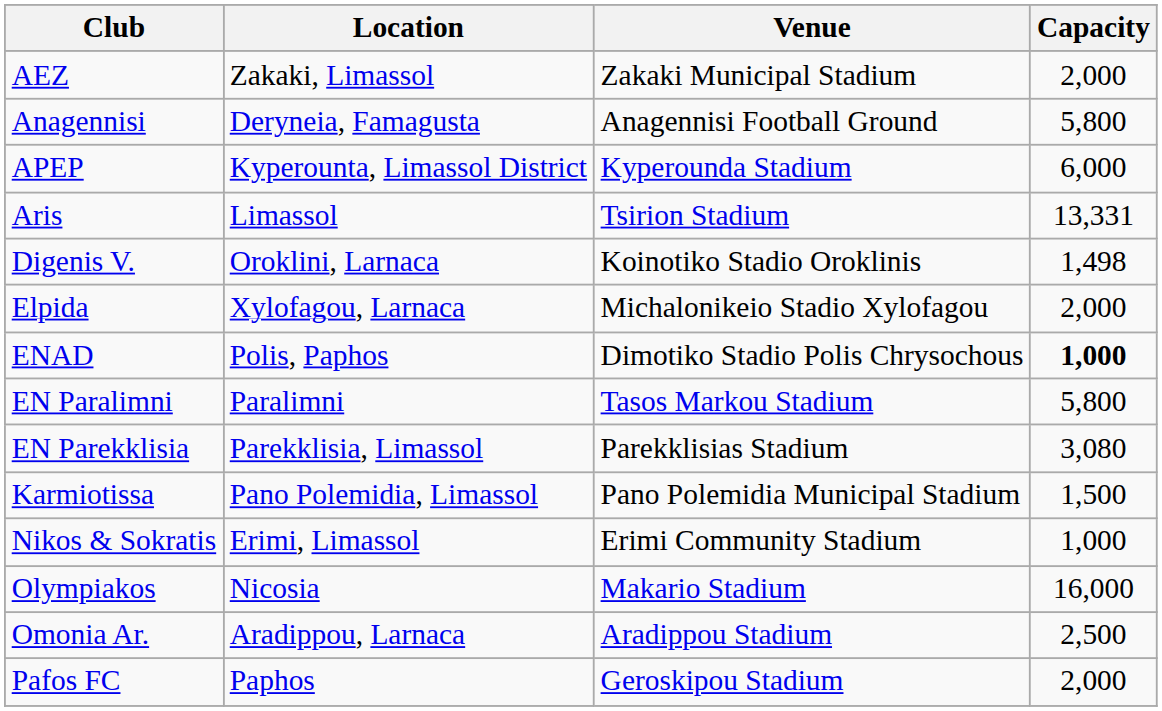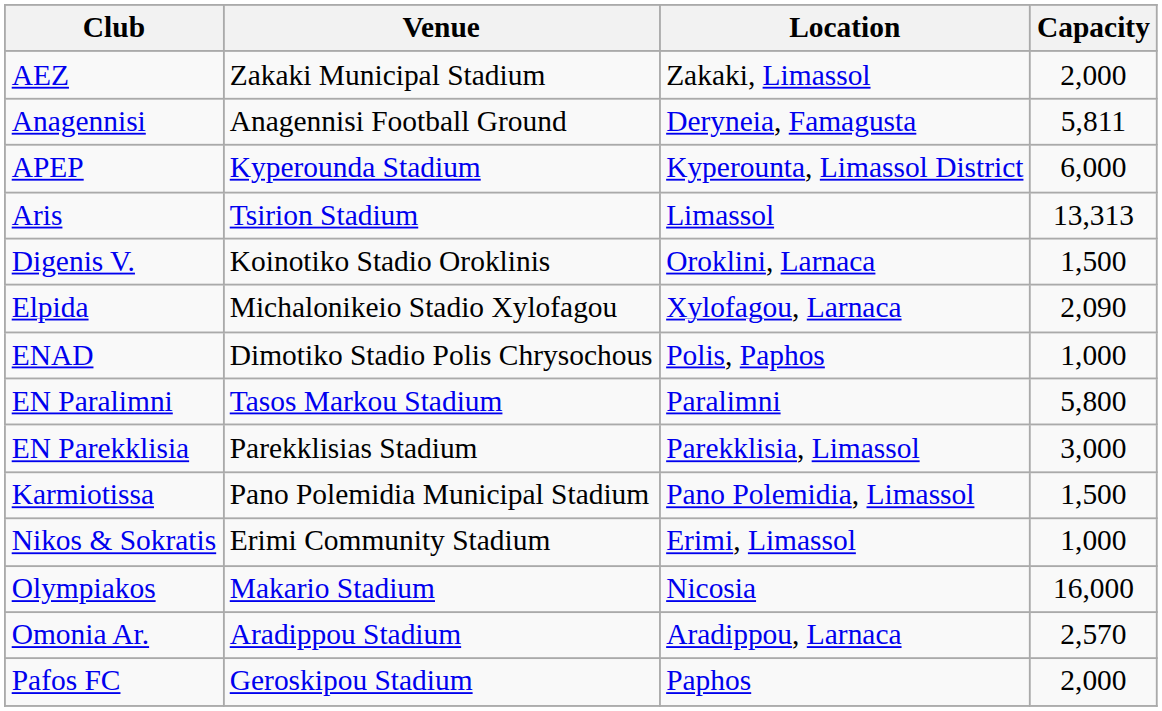columns swapped: Location <-> Venue
Anagennisi | Capacity: 5,800 -> 5,811
Aris | Capacity: 13,331 -> 13,313
Digenis V. | Capacity: 1,498 -> 1,500
Elpida | Capacity: 2,000 -> 2,090
ENAD | Capacity: bold -> normal
EN Parekklisia | Capacity: 3,080 -> 3,000
Omonia Ar. | Capacity: 2,500 -> 2,570
